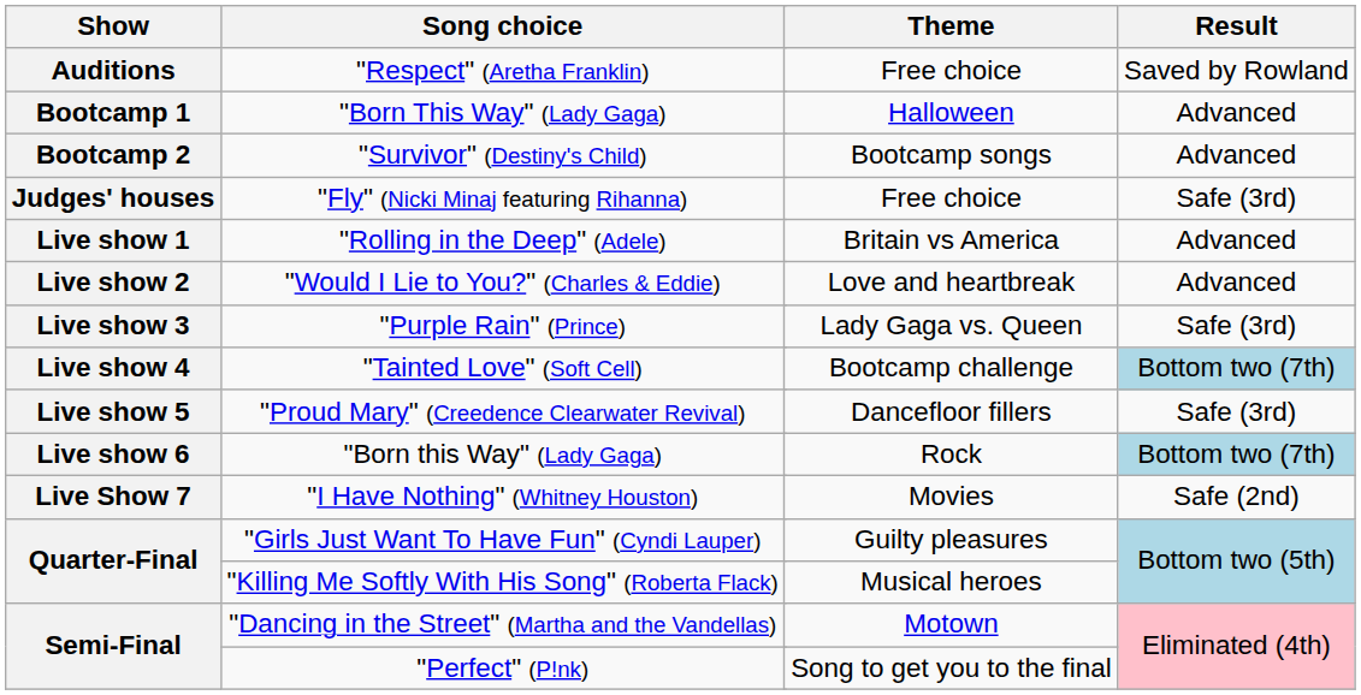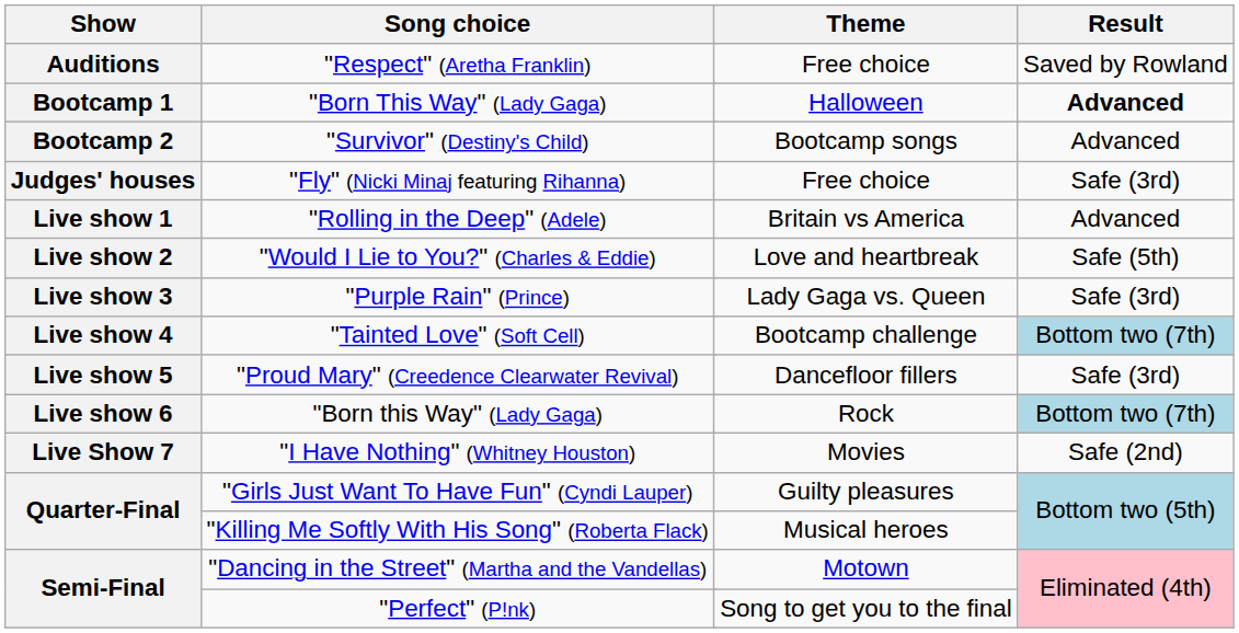"Born This Way" (Lady Gaga) | Result: normal -> bold
"Would I Lie to You?" (Charles & Eddie) | Result: Advanced -> Safe (5th)
